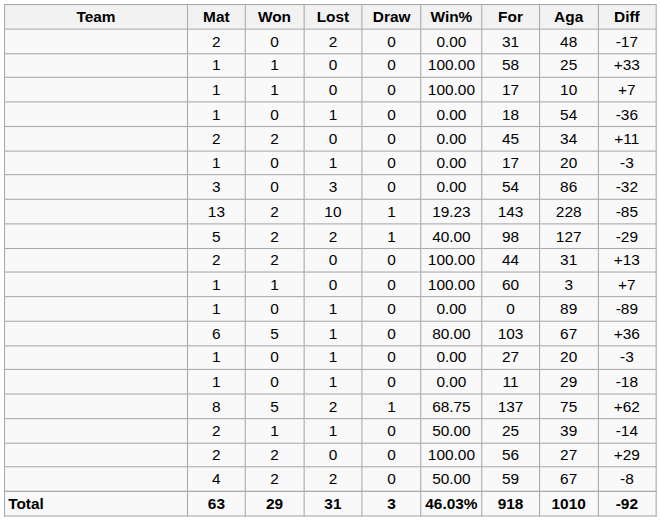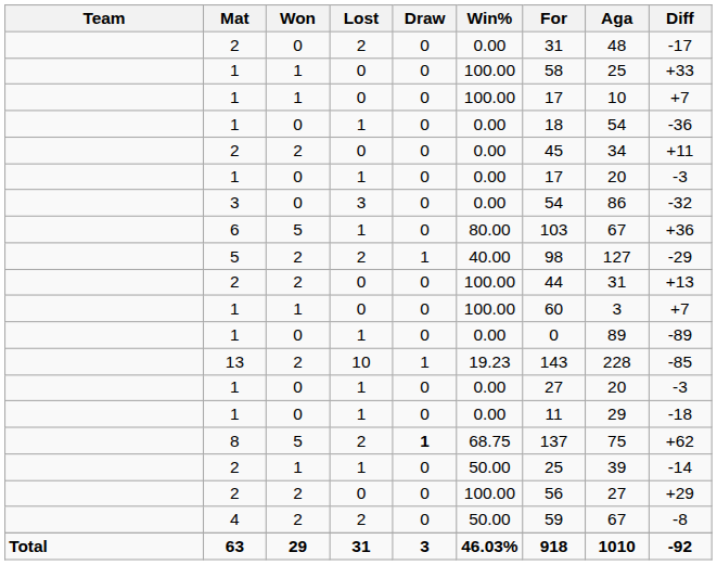rows swapped: 13 <-> 6
8 | Draw: normal -> bold
